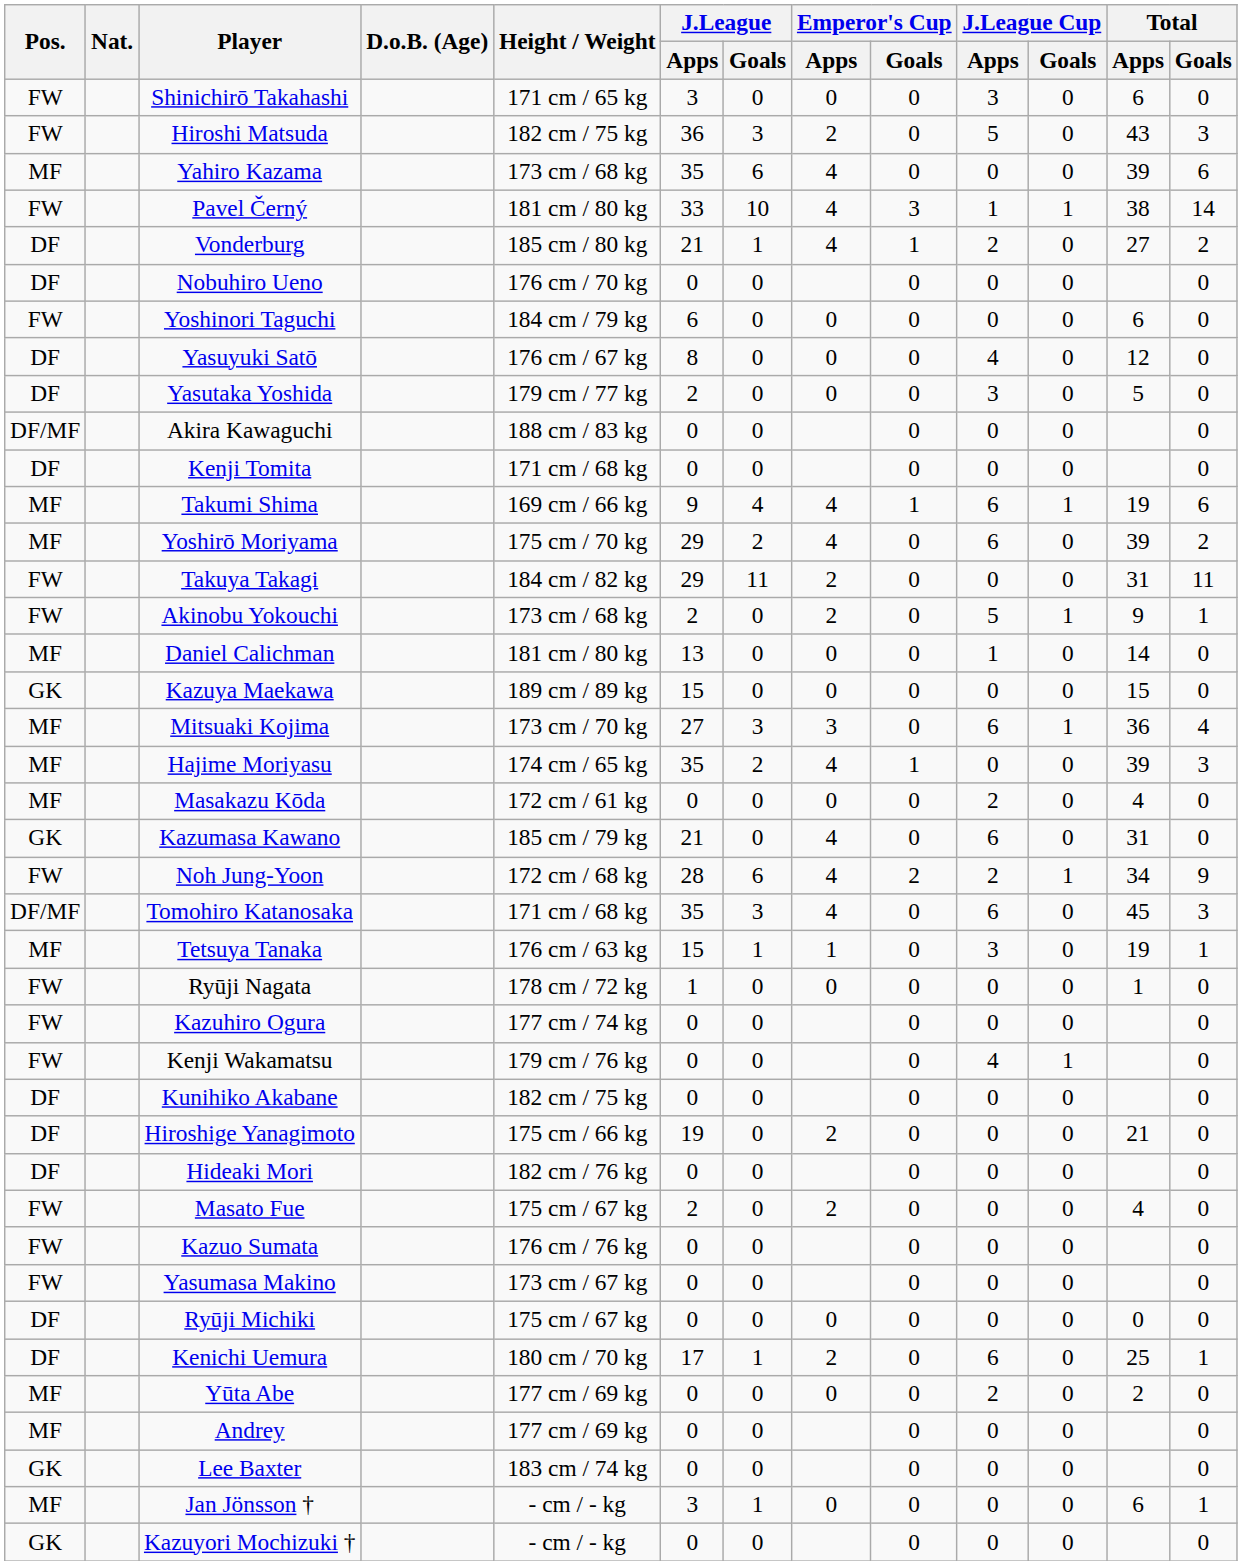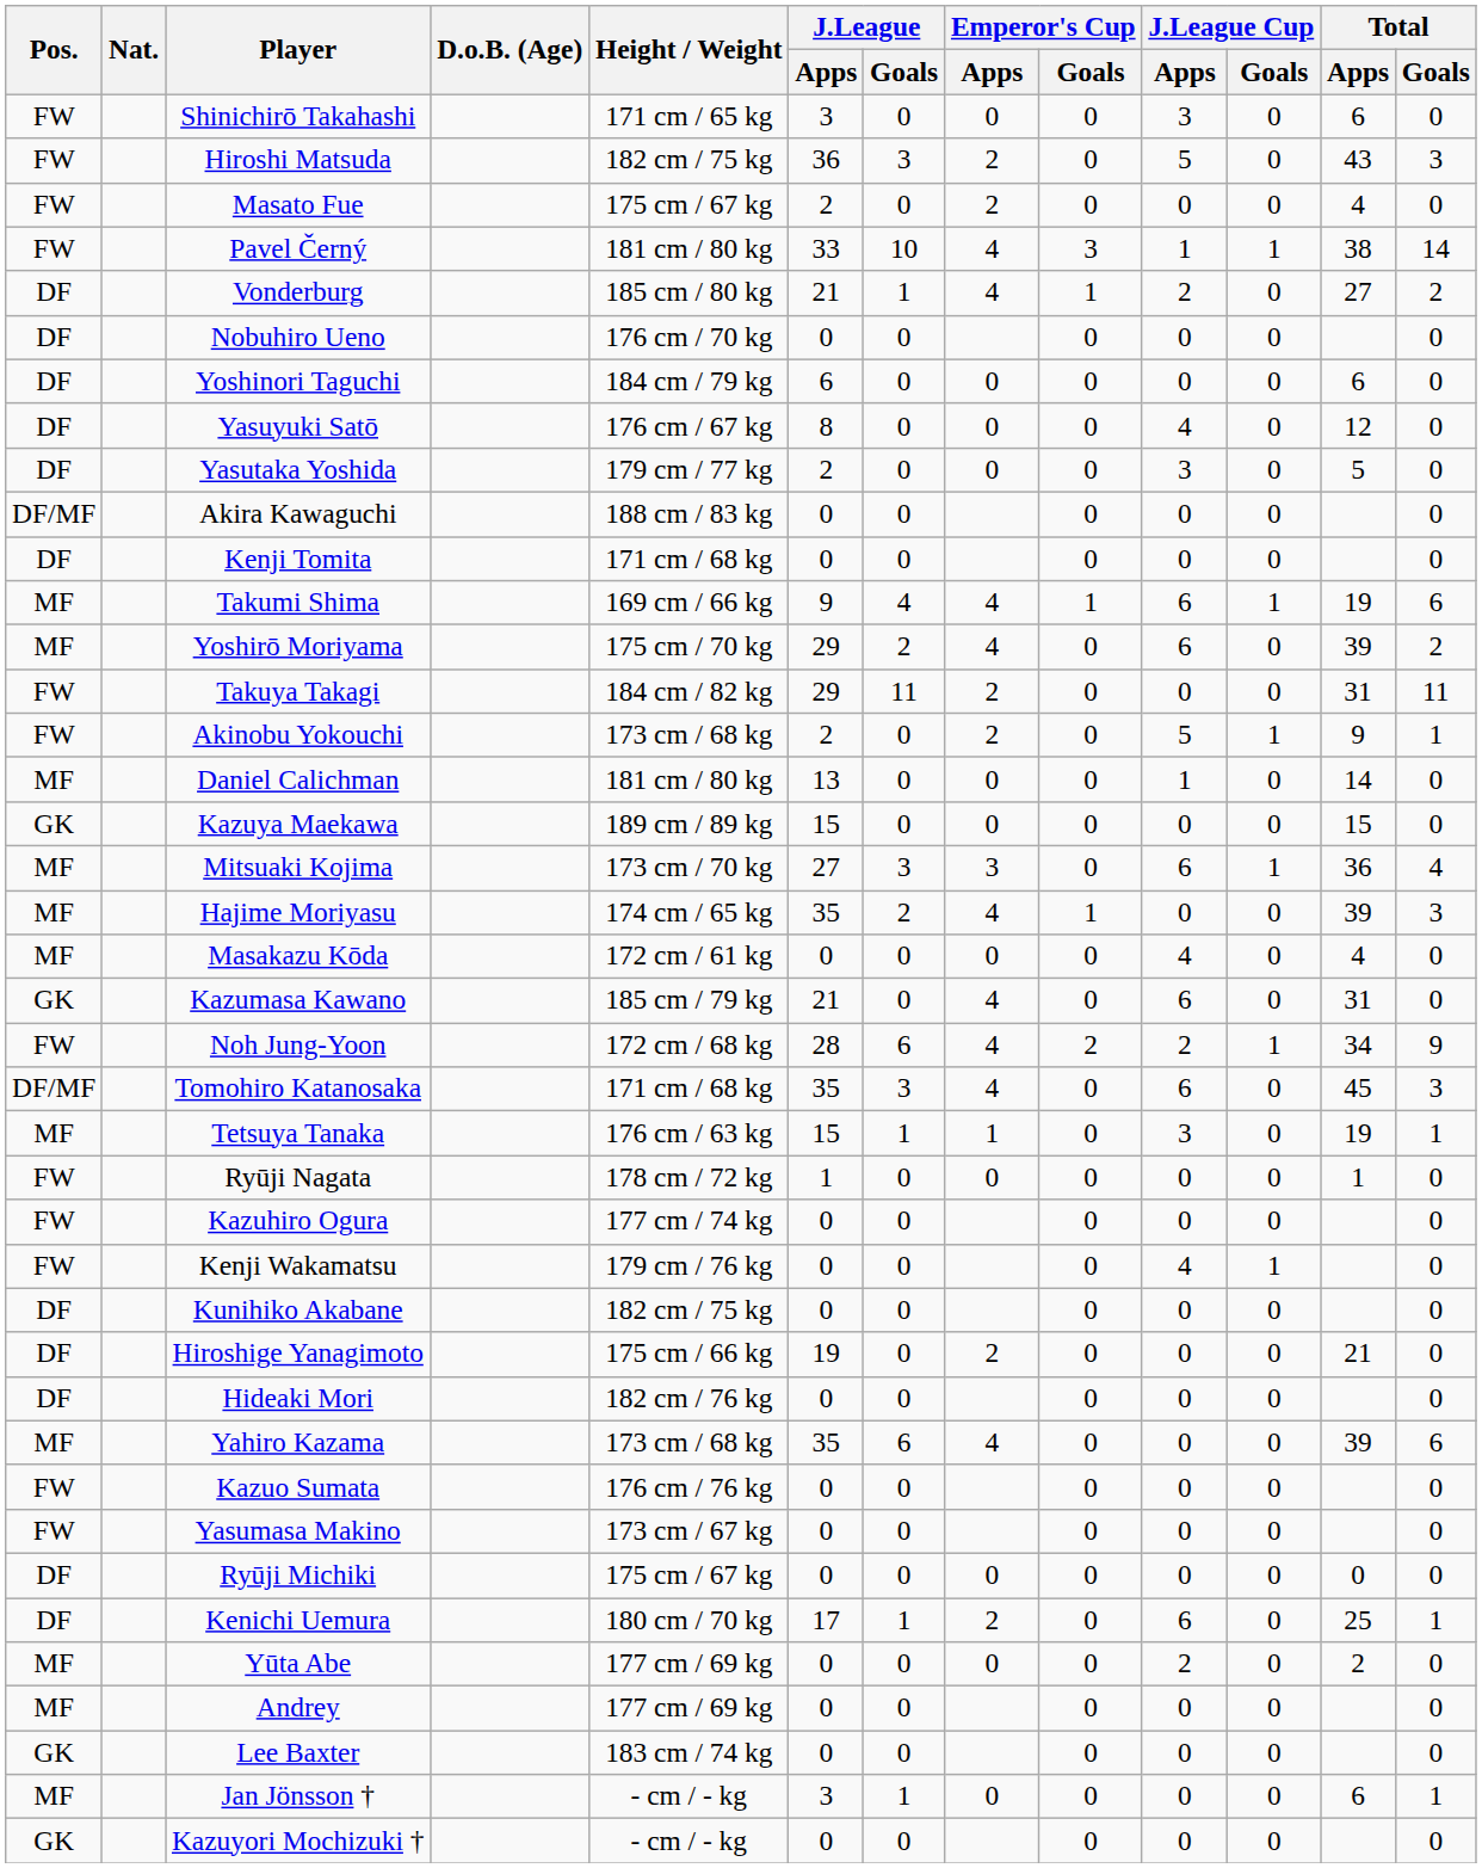rows swapped: Yahiro Kazama <-> Masato Fue
Yoshinori Taguchi | Pos.: FW -> DF
Masakazu Kōda | J.League Cup / Apps: 2 -> 4
